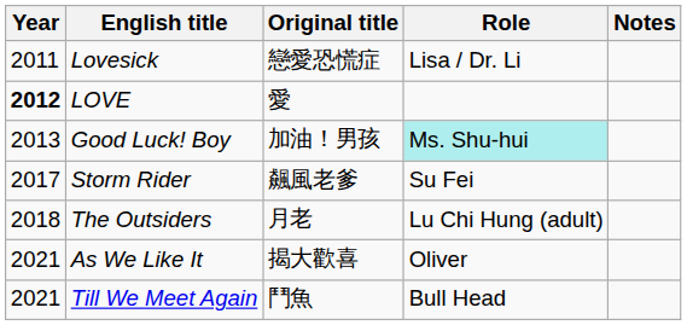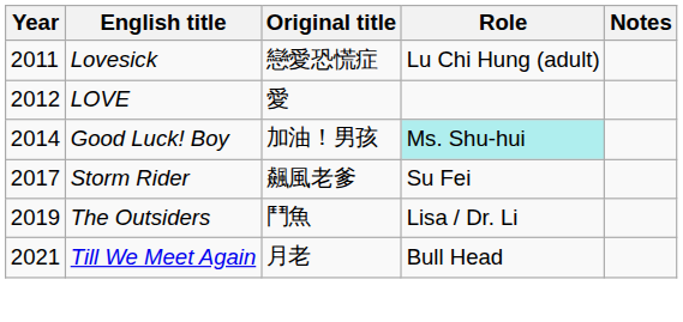Lovesick | Role: Lisa / Dr. Li -> Lu Chi Hung (adult)
LOVE | Year: bold -> normal
Good Luck! Boy | Year: 2013 -> 2014
The Outsiders | Year: 2018 -> 2019
The Outsiders | Original title: 月老 -> 鬥魚
The Outsiders | Role: Lu Chi Hung (adult) -> Lisa / Dr. Li
- row: 2021 | As We Like It | 揭大歡喜 | Oliver
Till We Meet Again | Original title: 鬥魚 -> 月老
